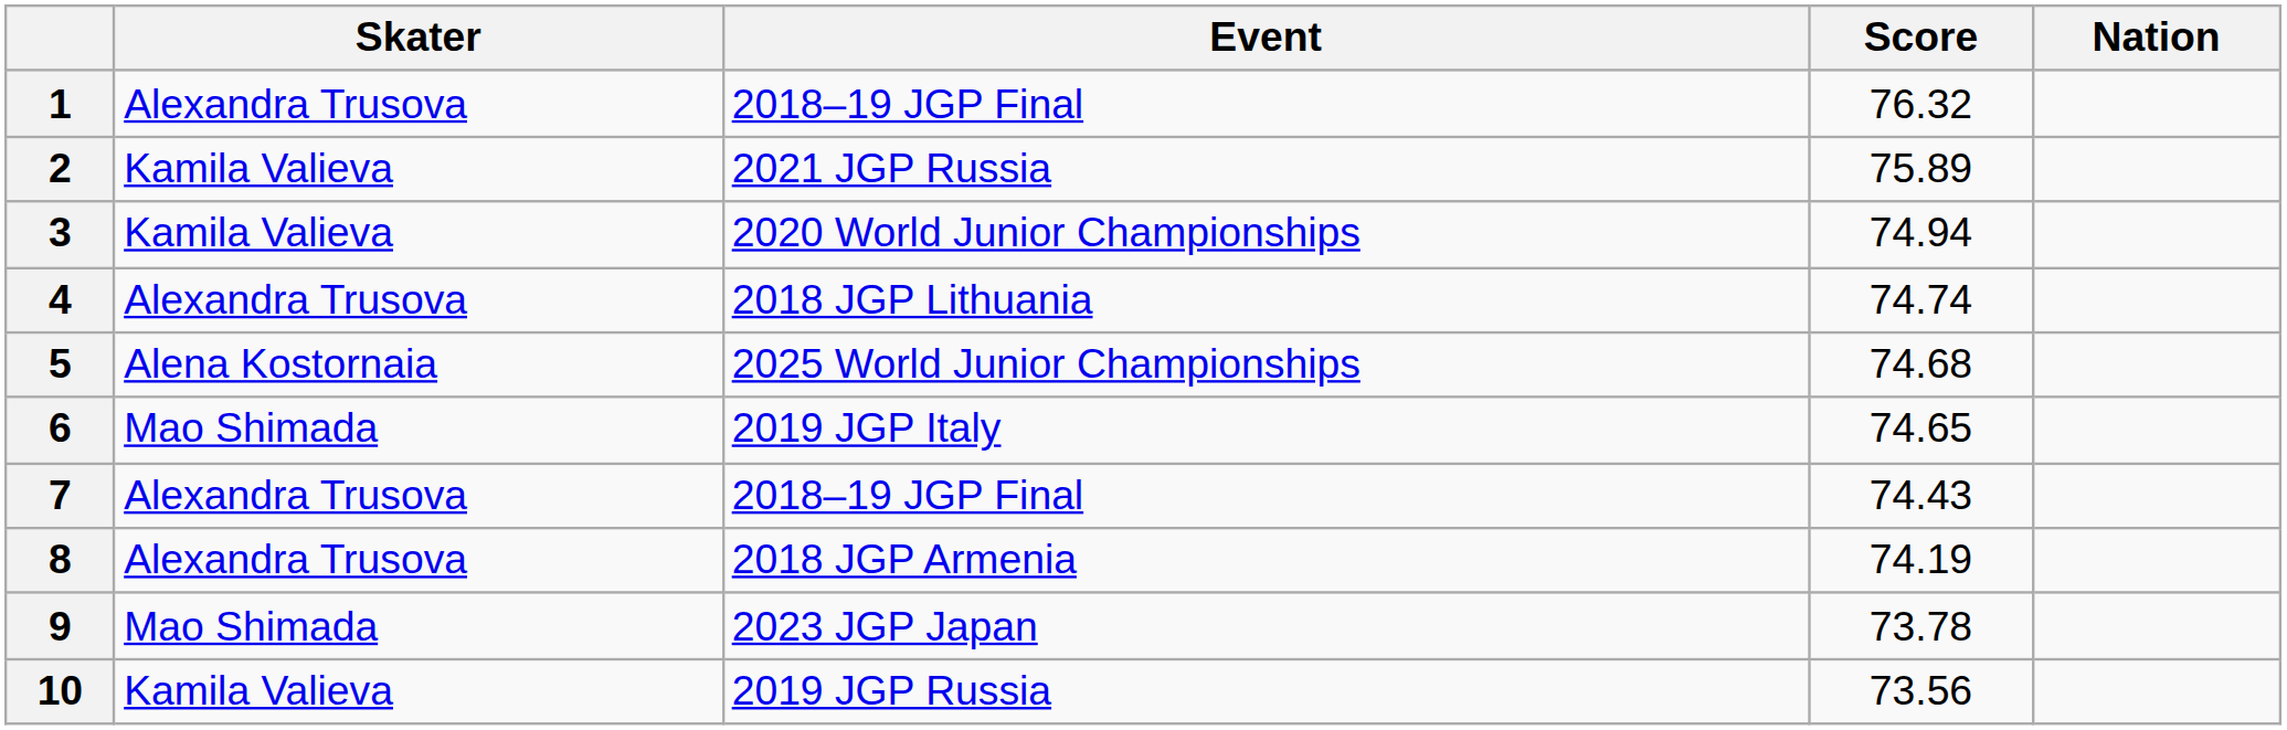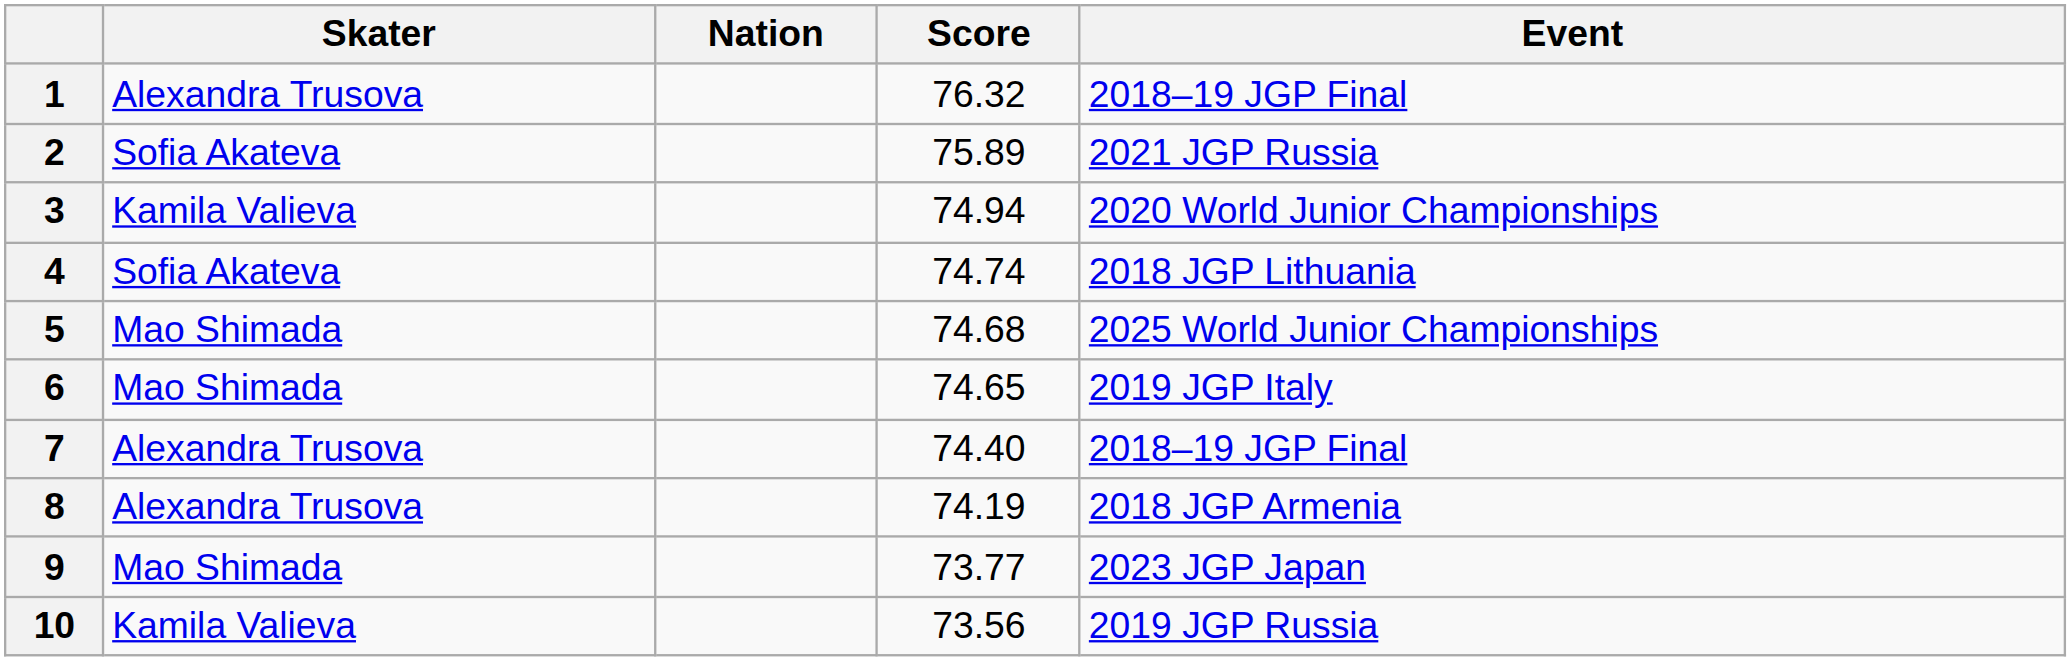columns swapped: Nation <-> Event
2 | Skater: Kamila Valieva -> Sofia Akateva
4 | Skater: Alexandra Trusova -> Sofia Akateva
5 | Skater: Alena Kostornaia -> Mao Shimada
7 | Score: 74.43 -> 74.40
9 | Score: 73.78 -> 73.77
